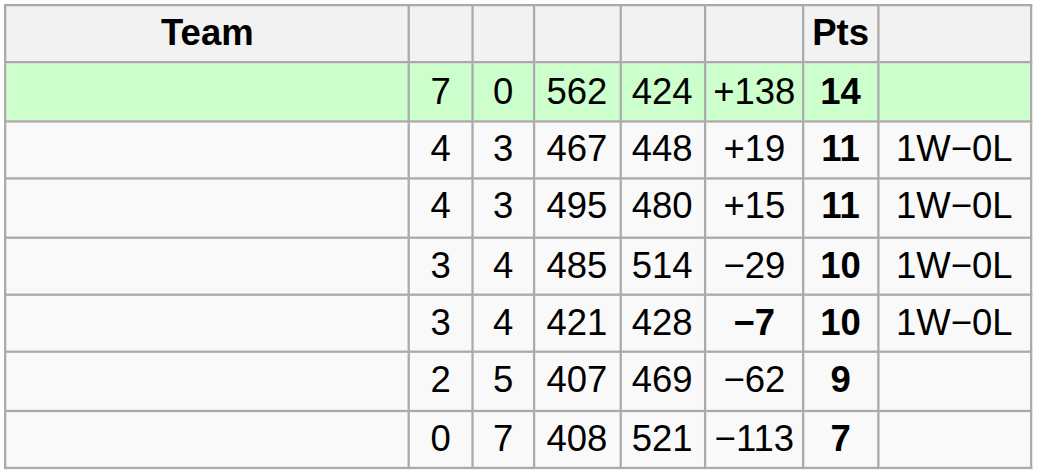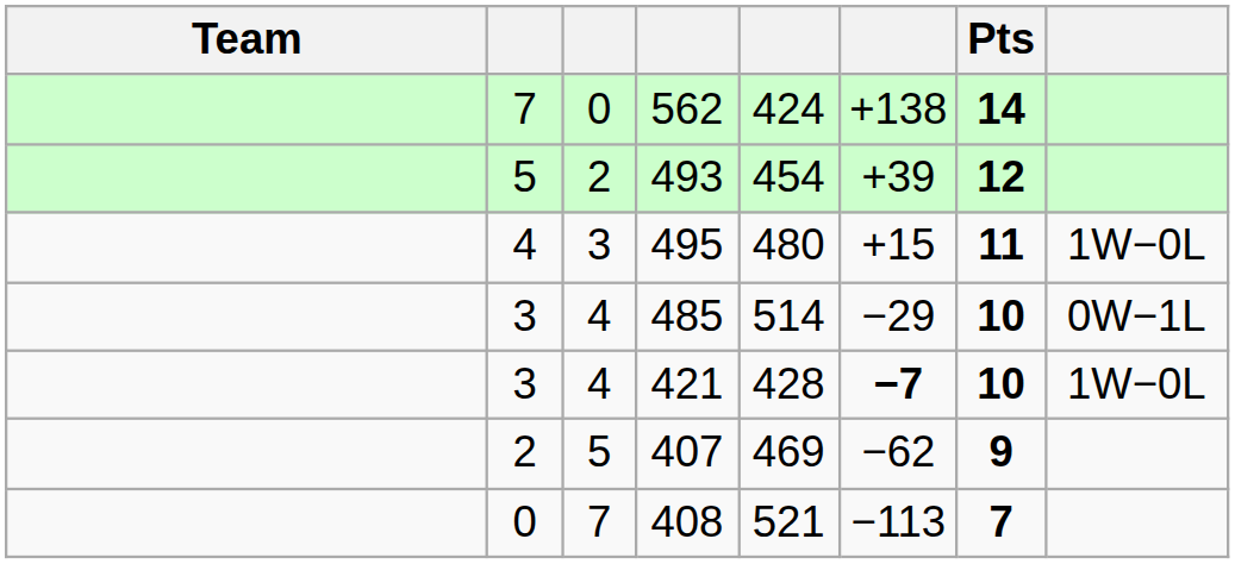+ row: 5 | 2 | 493 | 454 | +39 | 12
- row: 4 | 3 | 467 | 448 | +19 | 11 | 1W−0L
485 | column 8: 1W−0L -> 0W−1L
